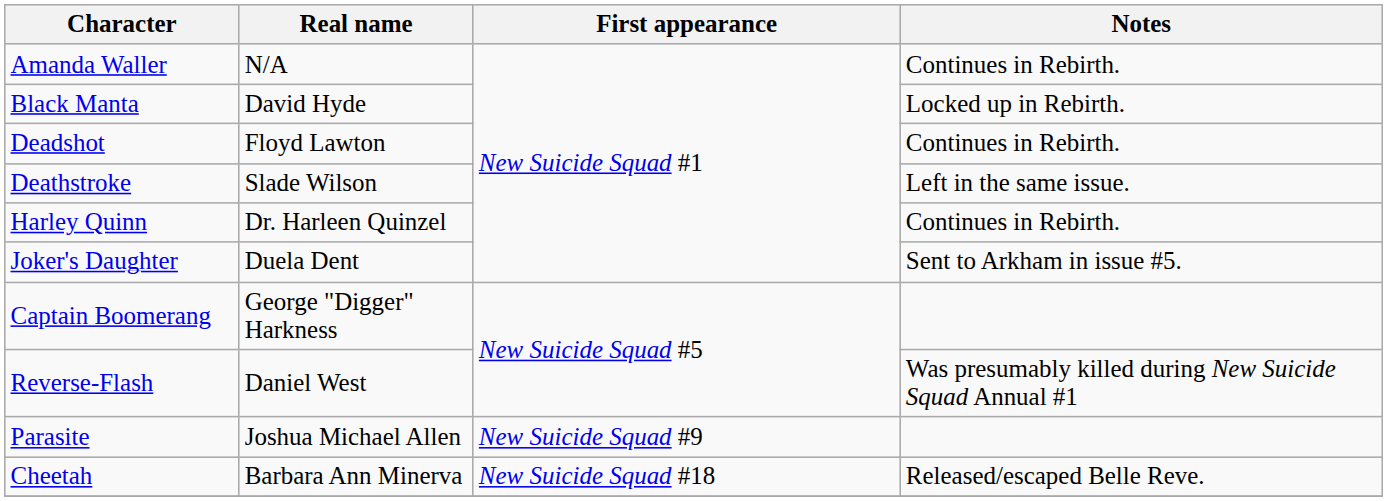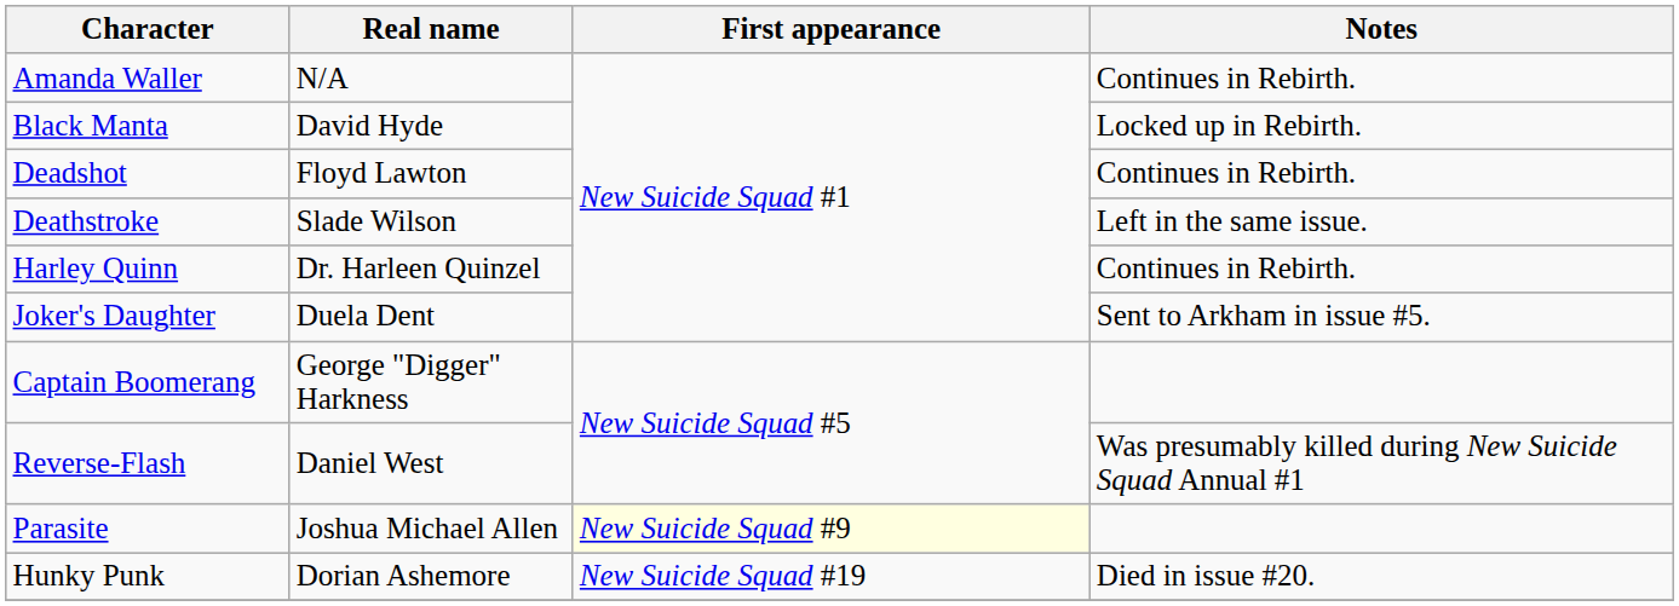Parasite | First appearance: no background -> lightyellow background
- row: Cheetah | Barbara Ann Minerva | New Suicide Squad #18 | Released/escaped Belle Reve.
+ row: Hunky Punk | Dorian Ashemore | New Suicide Squad #19 | Died in issue #20.
